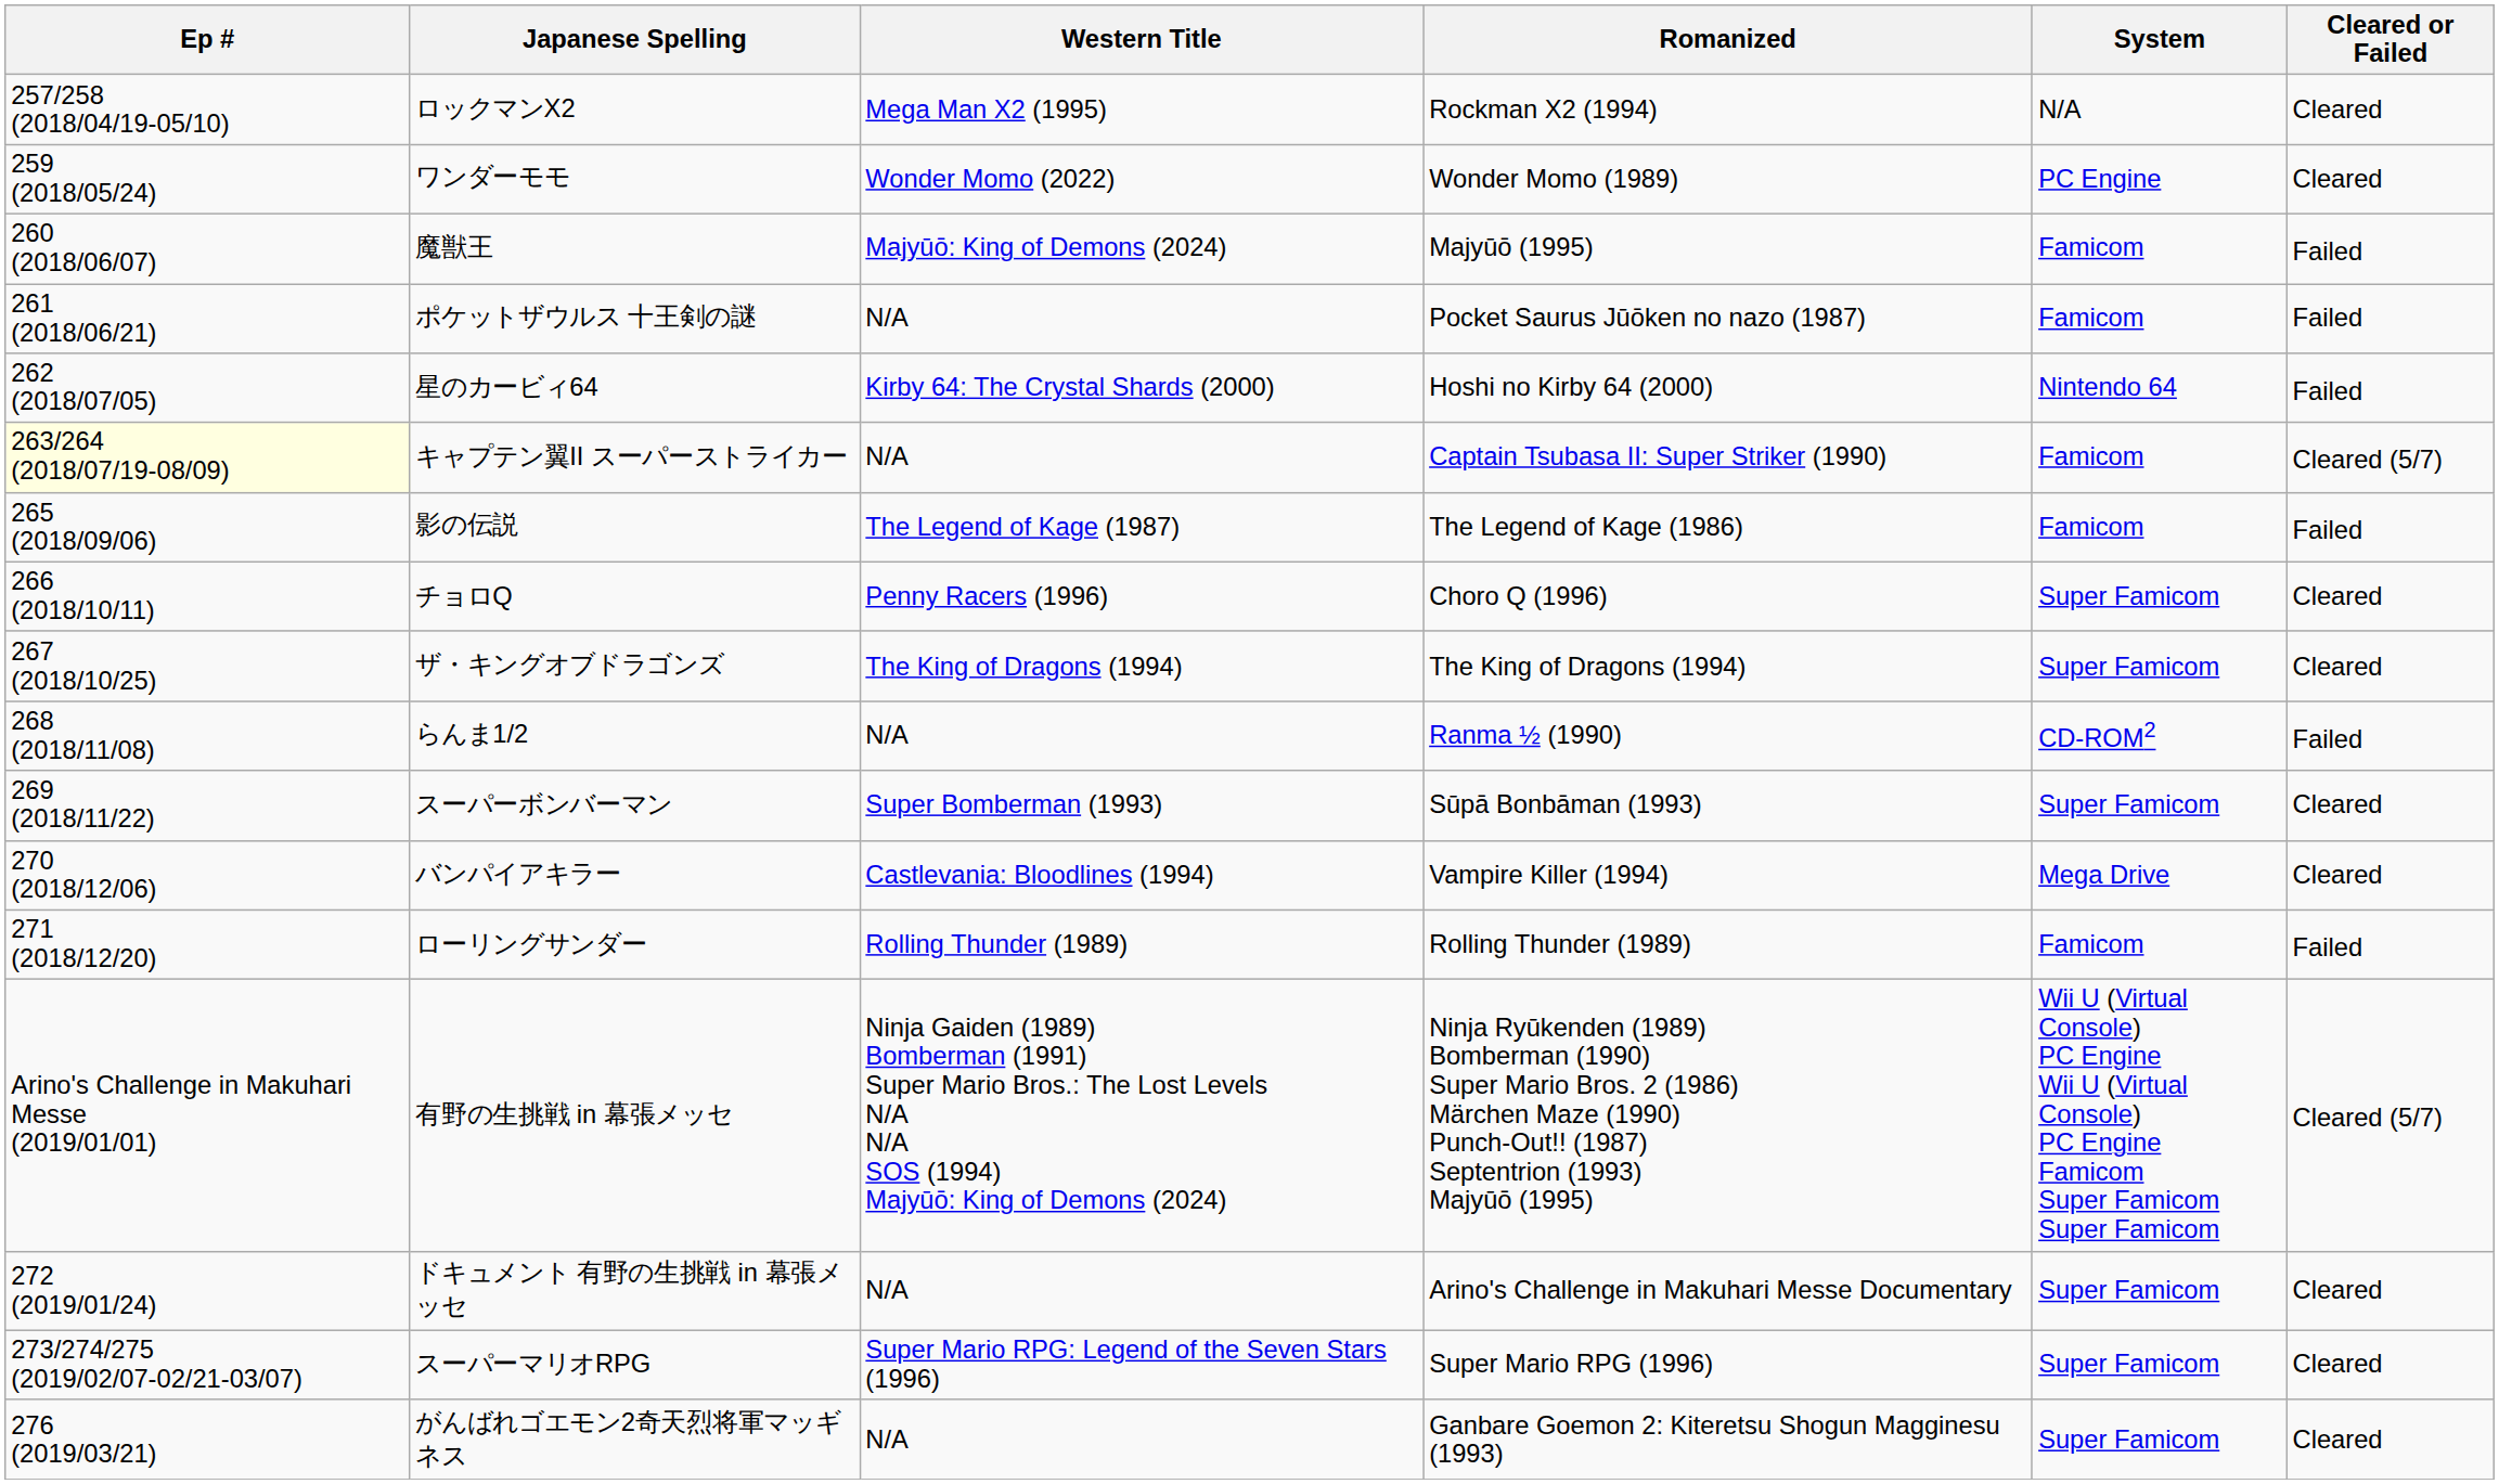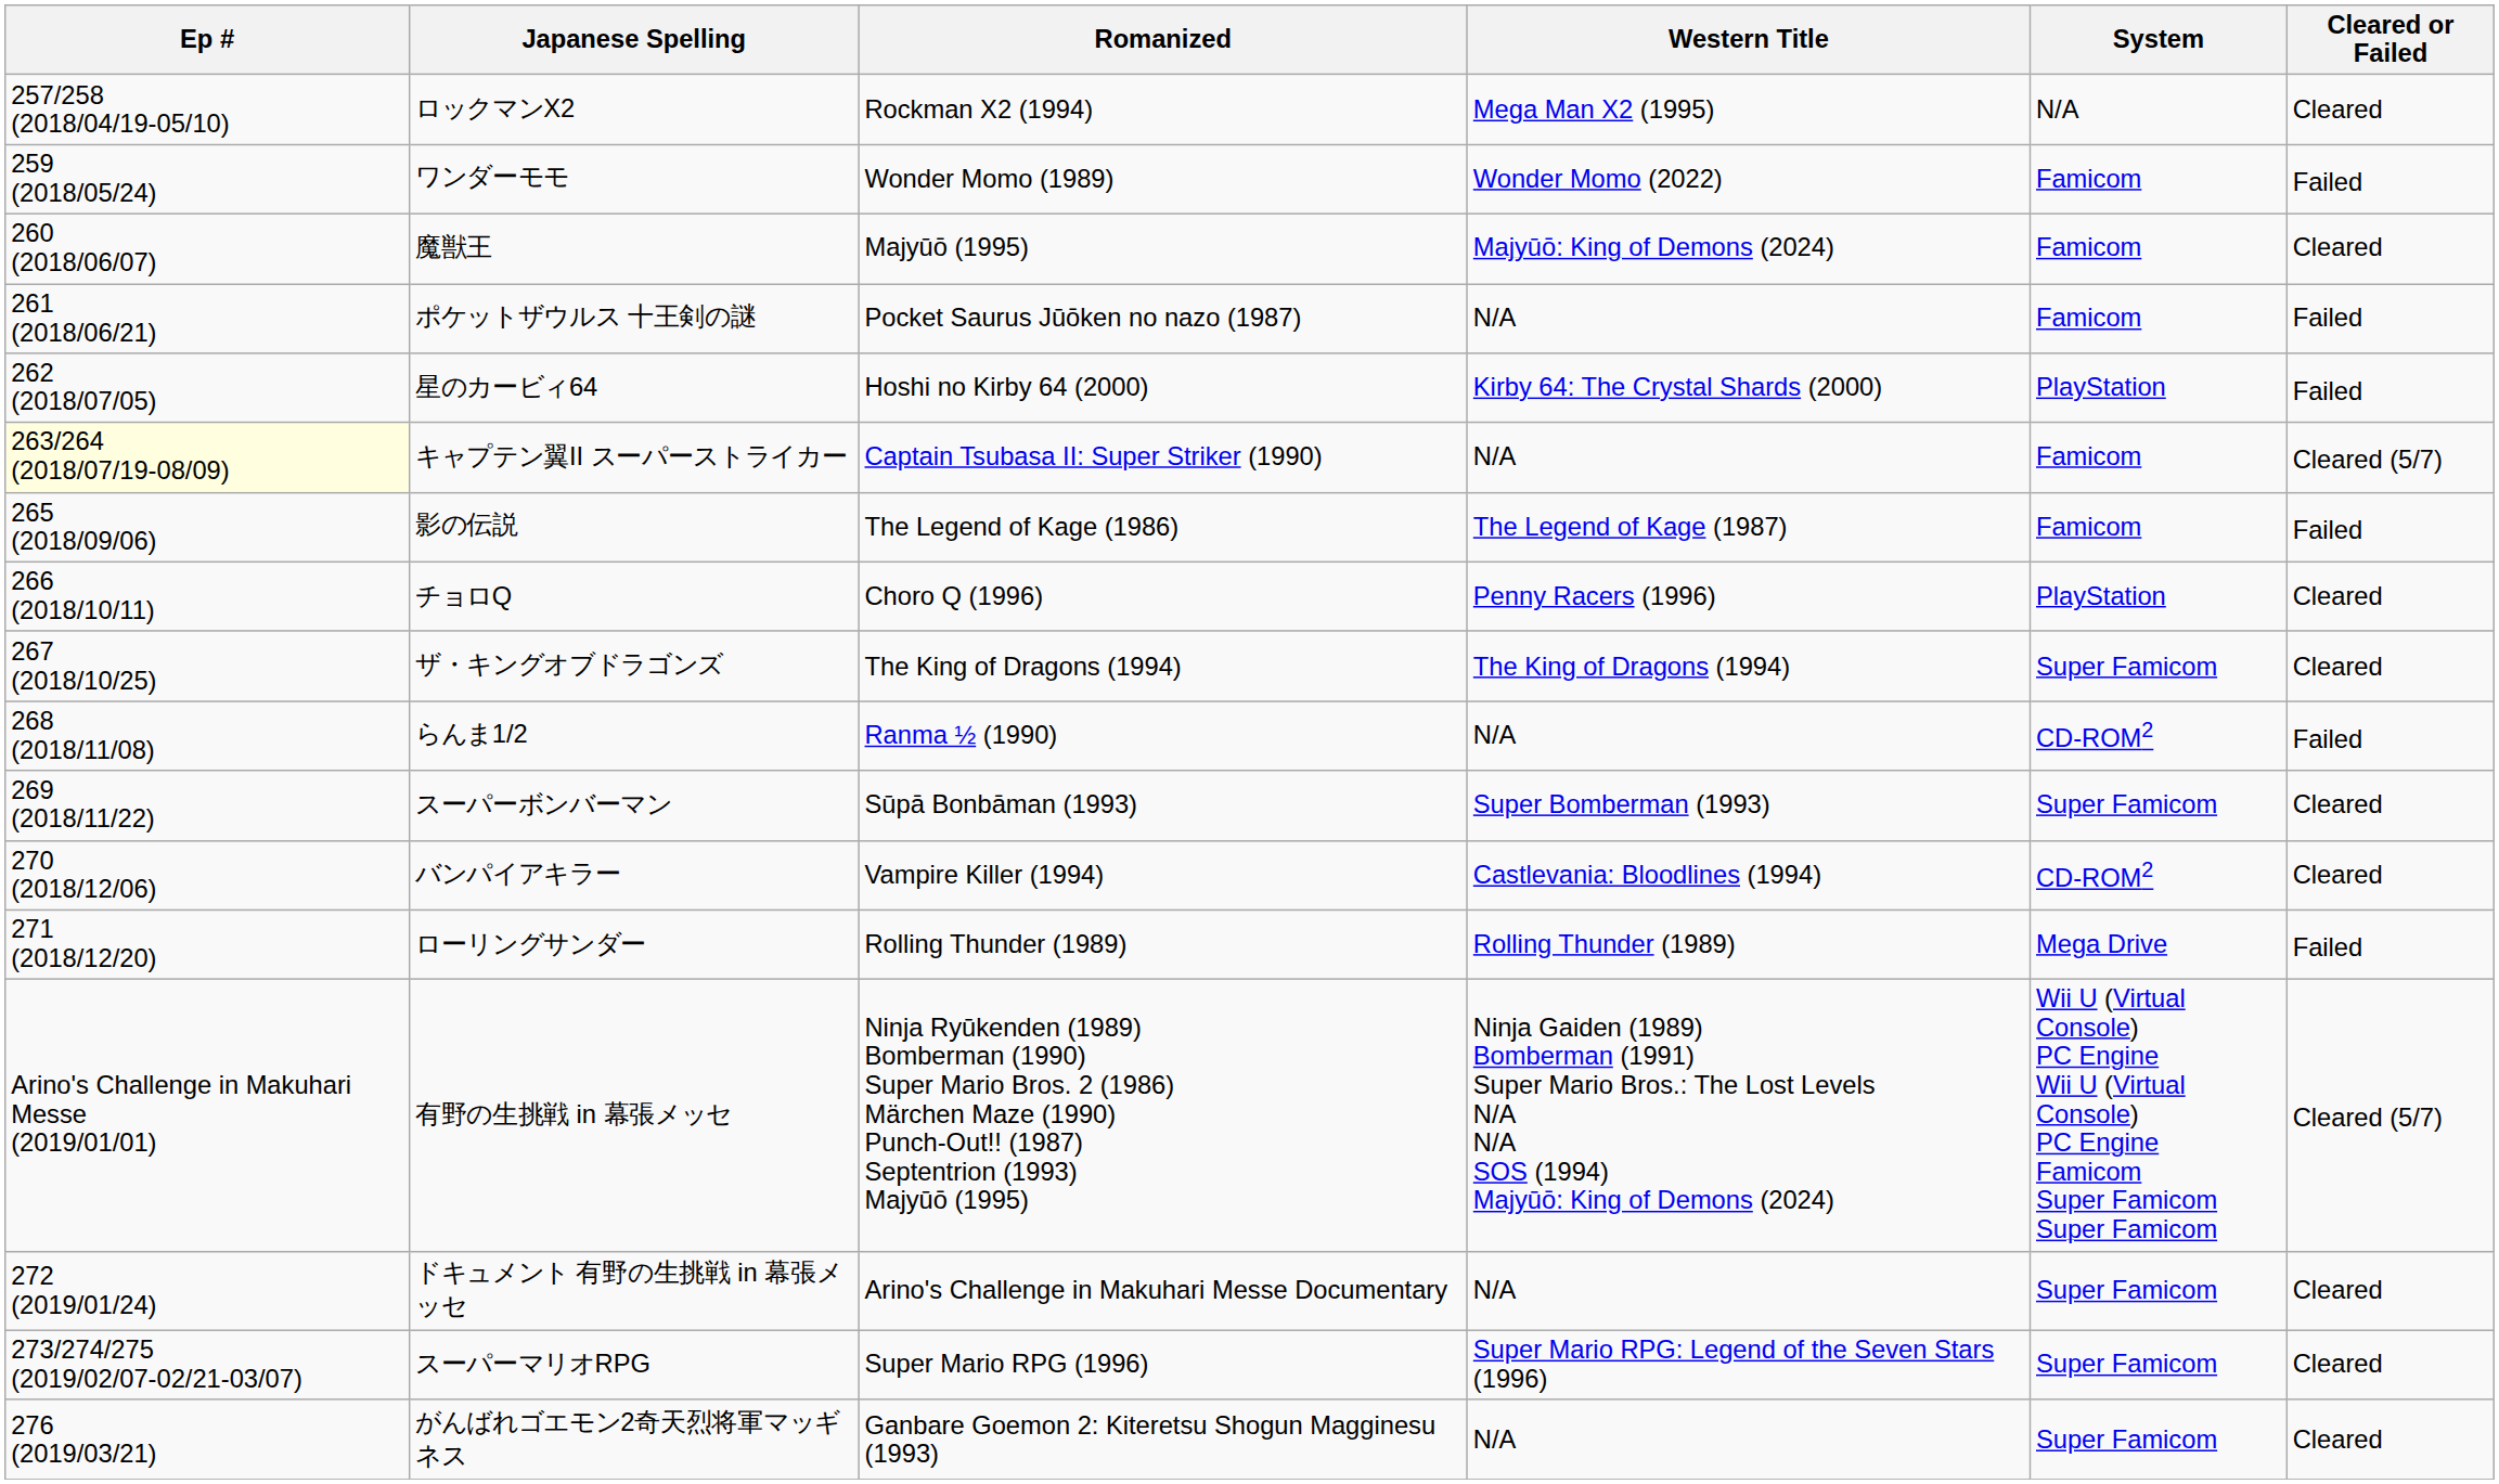columns swapped: Romanized <-> Western Title
ワンダーモモ | System: PC Engine -> Famicom
ワンダーモモ | Cleared or Failed: Cleared -> Failed
魔獣王 | Cleared or Failed: Failed -> Cleared
星のカービィ64 | System: Nintendo 64 -> PlayStation
チョロQ | System: Super Famicom -> PlayStation
バンパイアキラー | System: Mega Drive -> CD-ROM2
ローリングサンダー | System: Famicom -> Mega Drive
